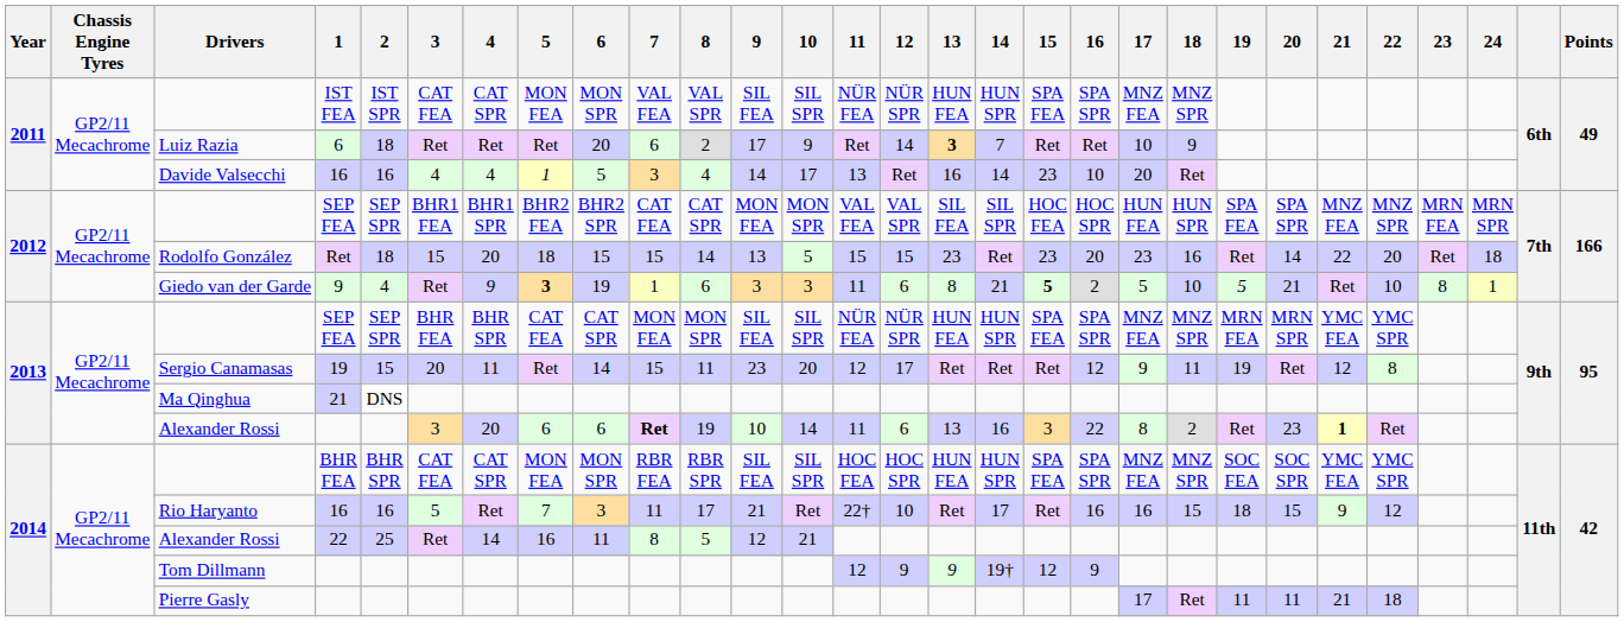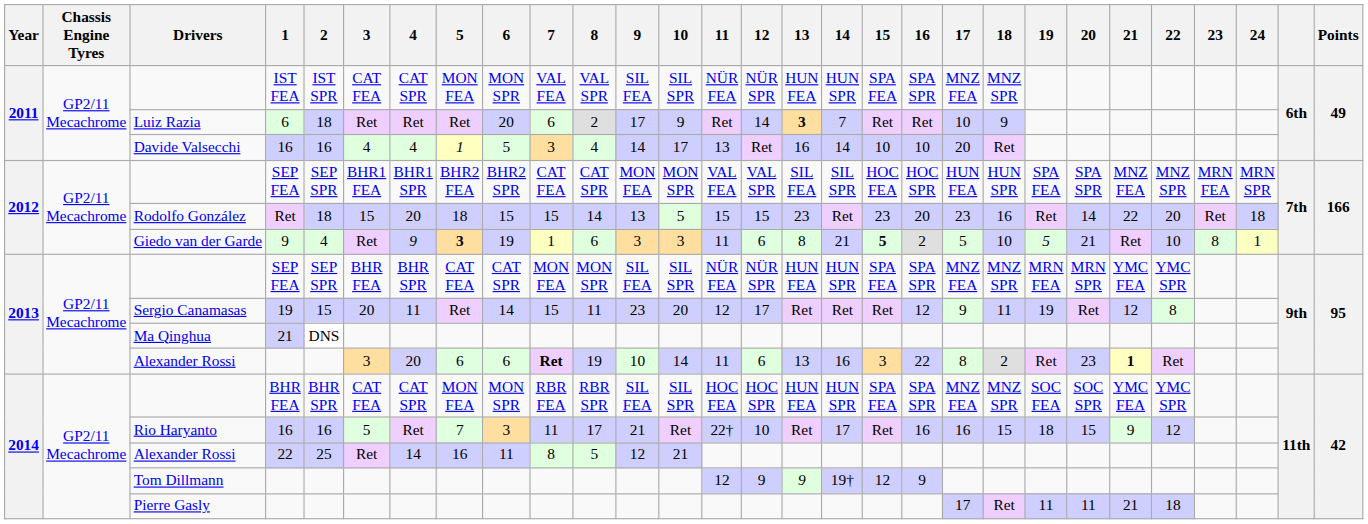Davide Valsecchi | 15: 23 -> 10
